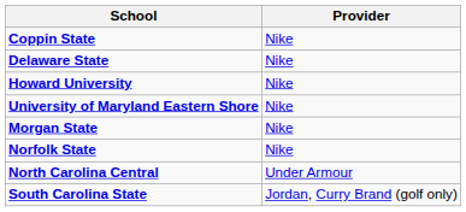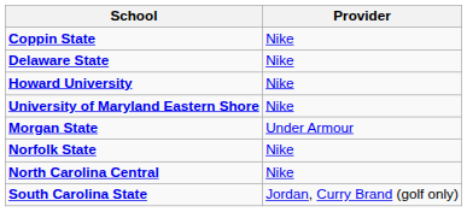Morgan State | Provider: Nike -> Under Armour
North Carolina Central | Provider: Under Armour -> Nike
